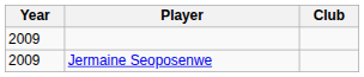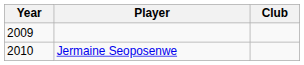Jermaine Seoposenwe | Year: 2009 -> 2010
